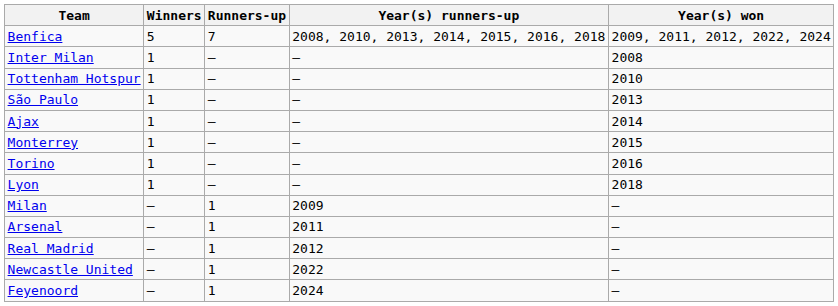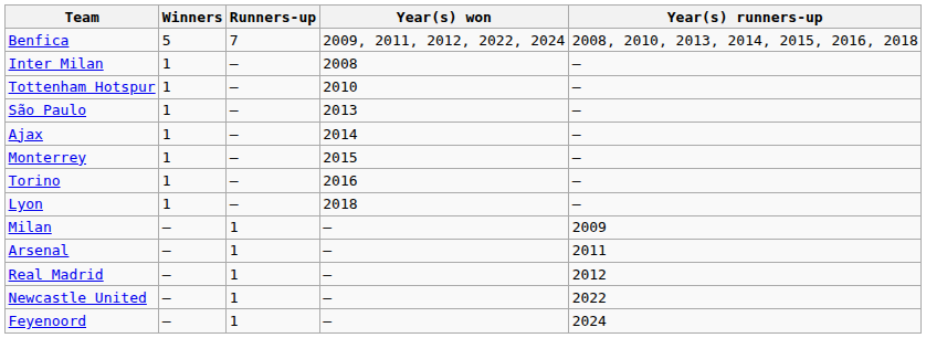columns swapped: Year(s) won <-> Year(s) runners-up
